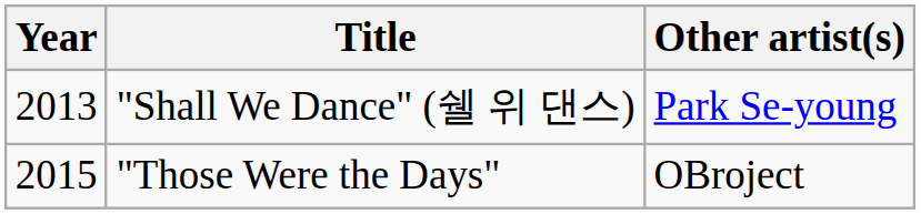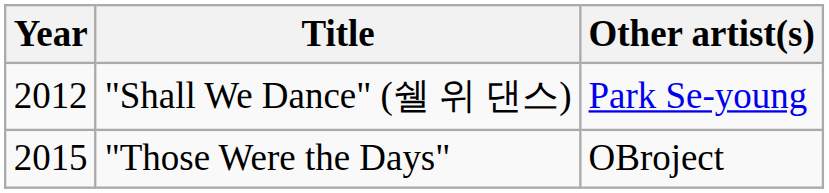"Shall We Dance" (쉘 위 댄스) | Year: 2013 -> 2012
